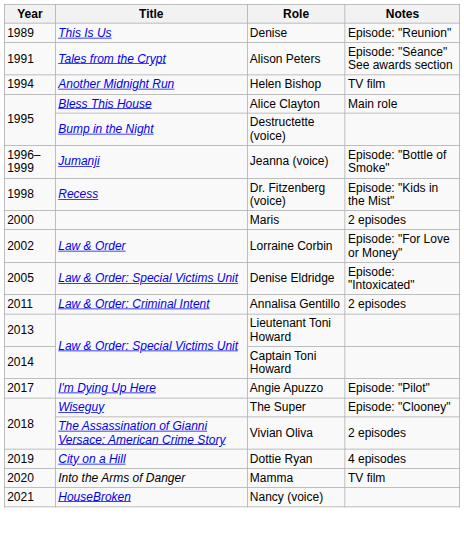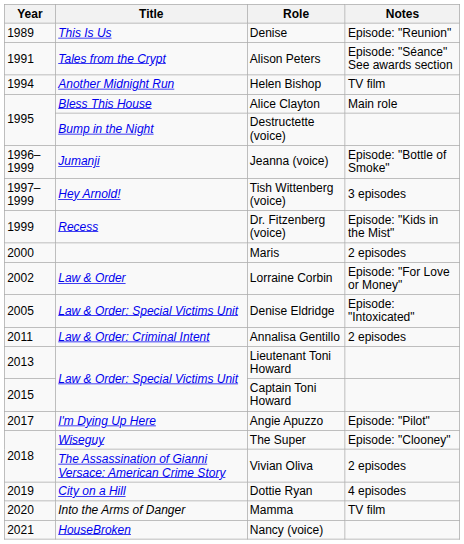+ row: 1997–1999 | Hey Arnold! | Tish Wittenberg (voice) | 3 episodes
Dr. Fitzenberg (voice) | Year: 1998 -> 1999
Captain Toni Howard | Year: 2014 -> 2015
